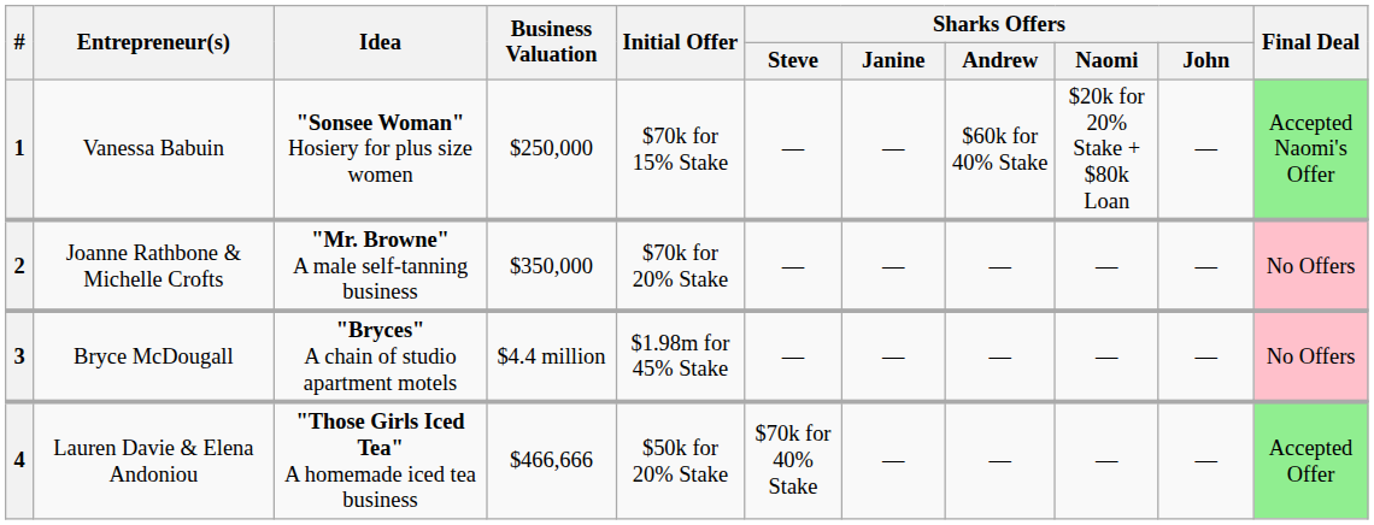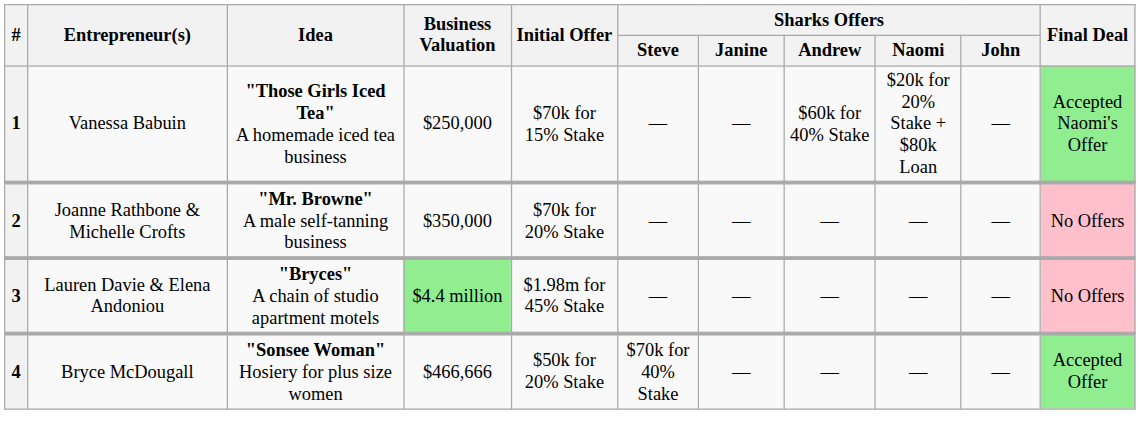1 | Idea: "Sonsee Woman" Hosiery for plus size women -> "Those Girls Iced Tea" A homemade iced tea business
3 | Entrepreneur(s): Bryce McDougall -> Lauren Davie & Elena Andoniou
3 | Business Valuation: no background -> lightgreen background
4 | Entrepreneur(s): Lauren Davie & Elena Andoniou -> Bryce McDougall
4 | Idea: "Those Girls Iced Tea" A homemade iced tea business -> "Sonsee Woman" Hosiery for plus size women
